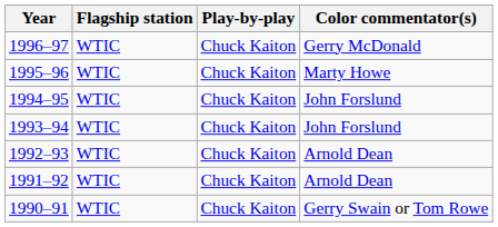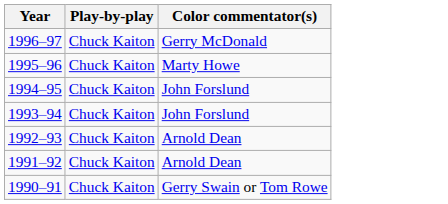- column: Flagship station | WTIC | WTIC | WTIC | WTIC | WTIC | WTIC | WTIC
